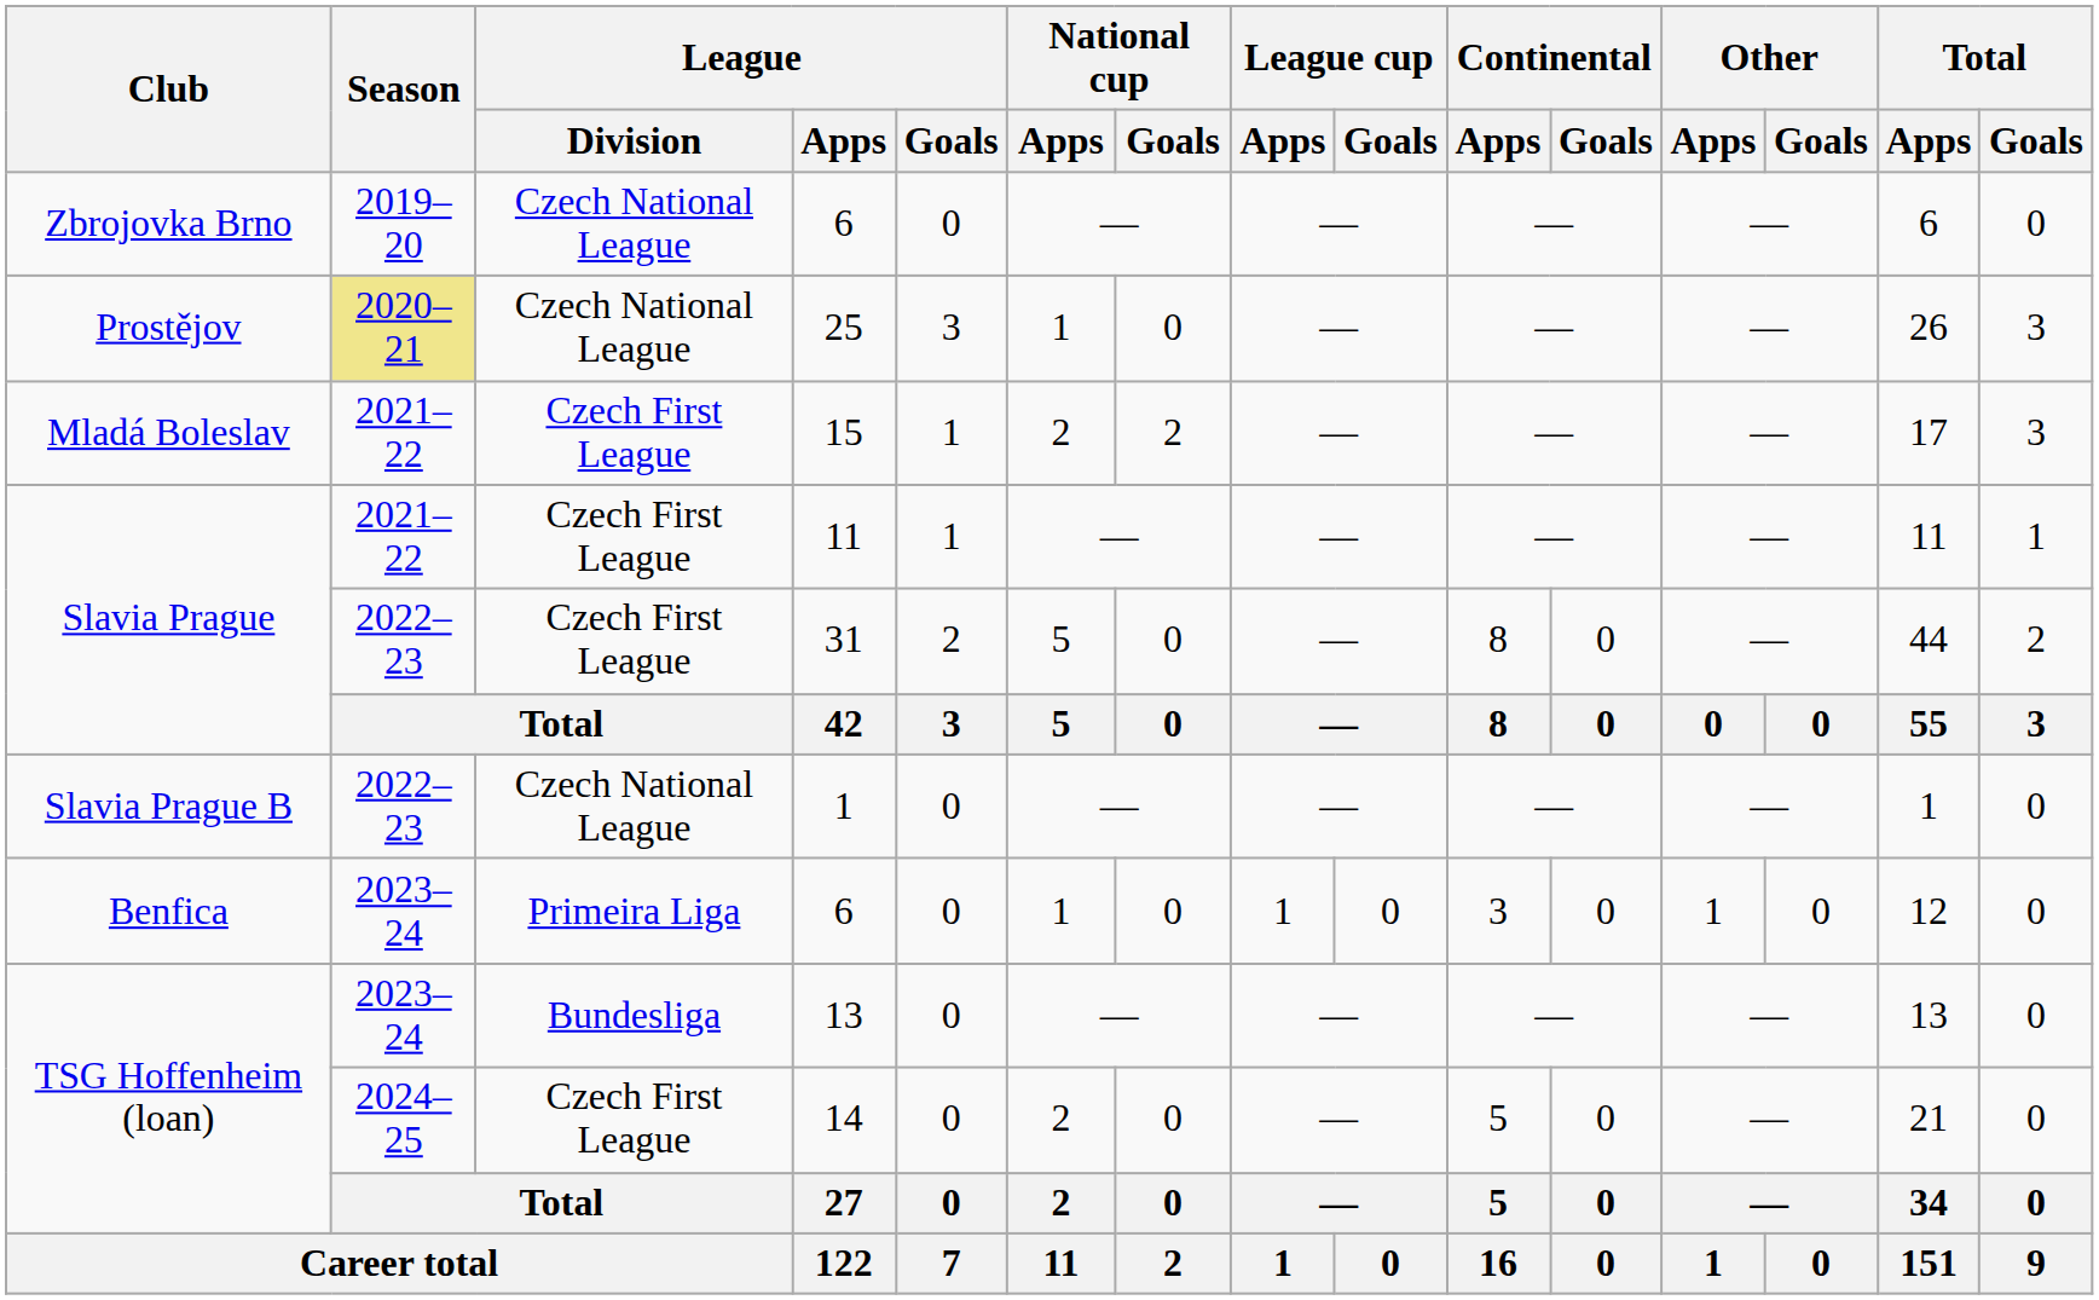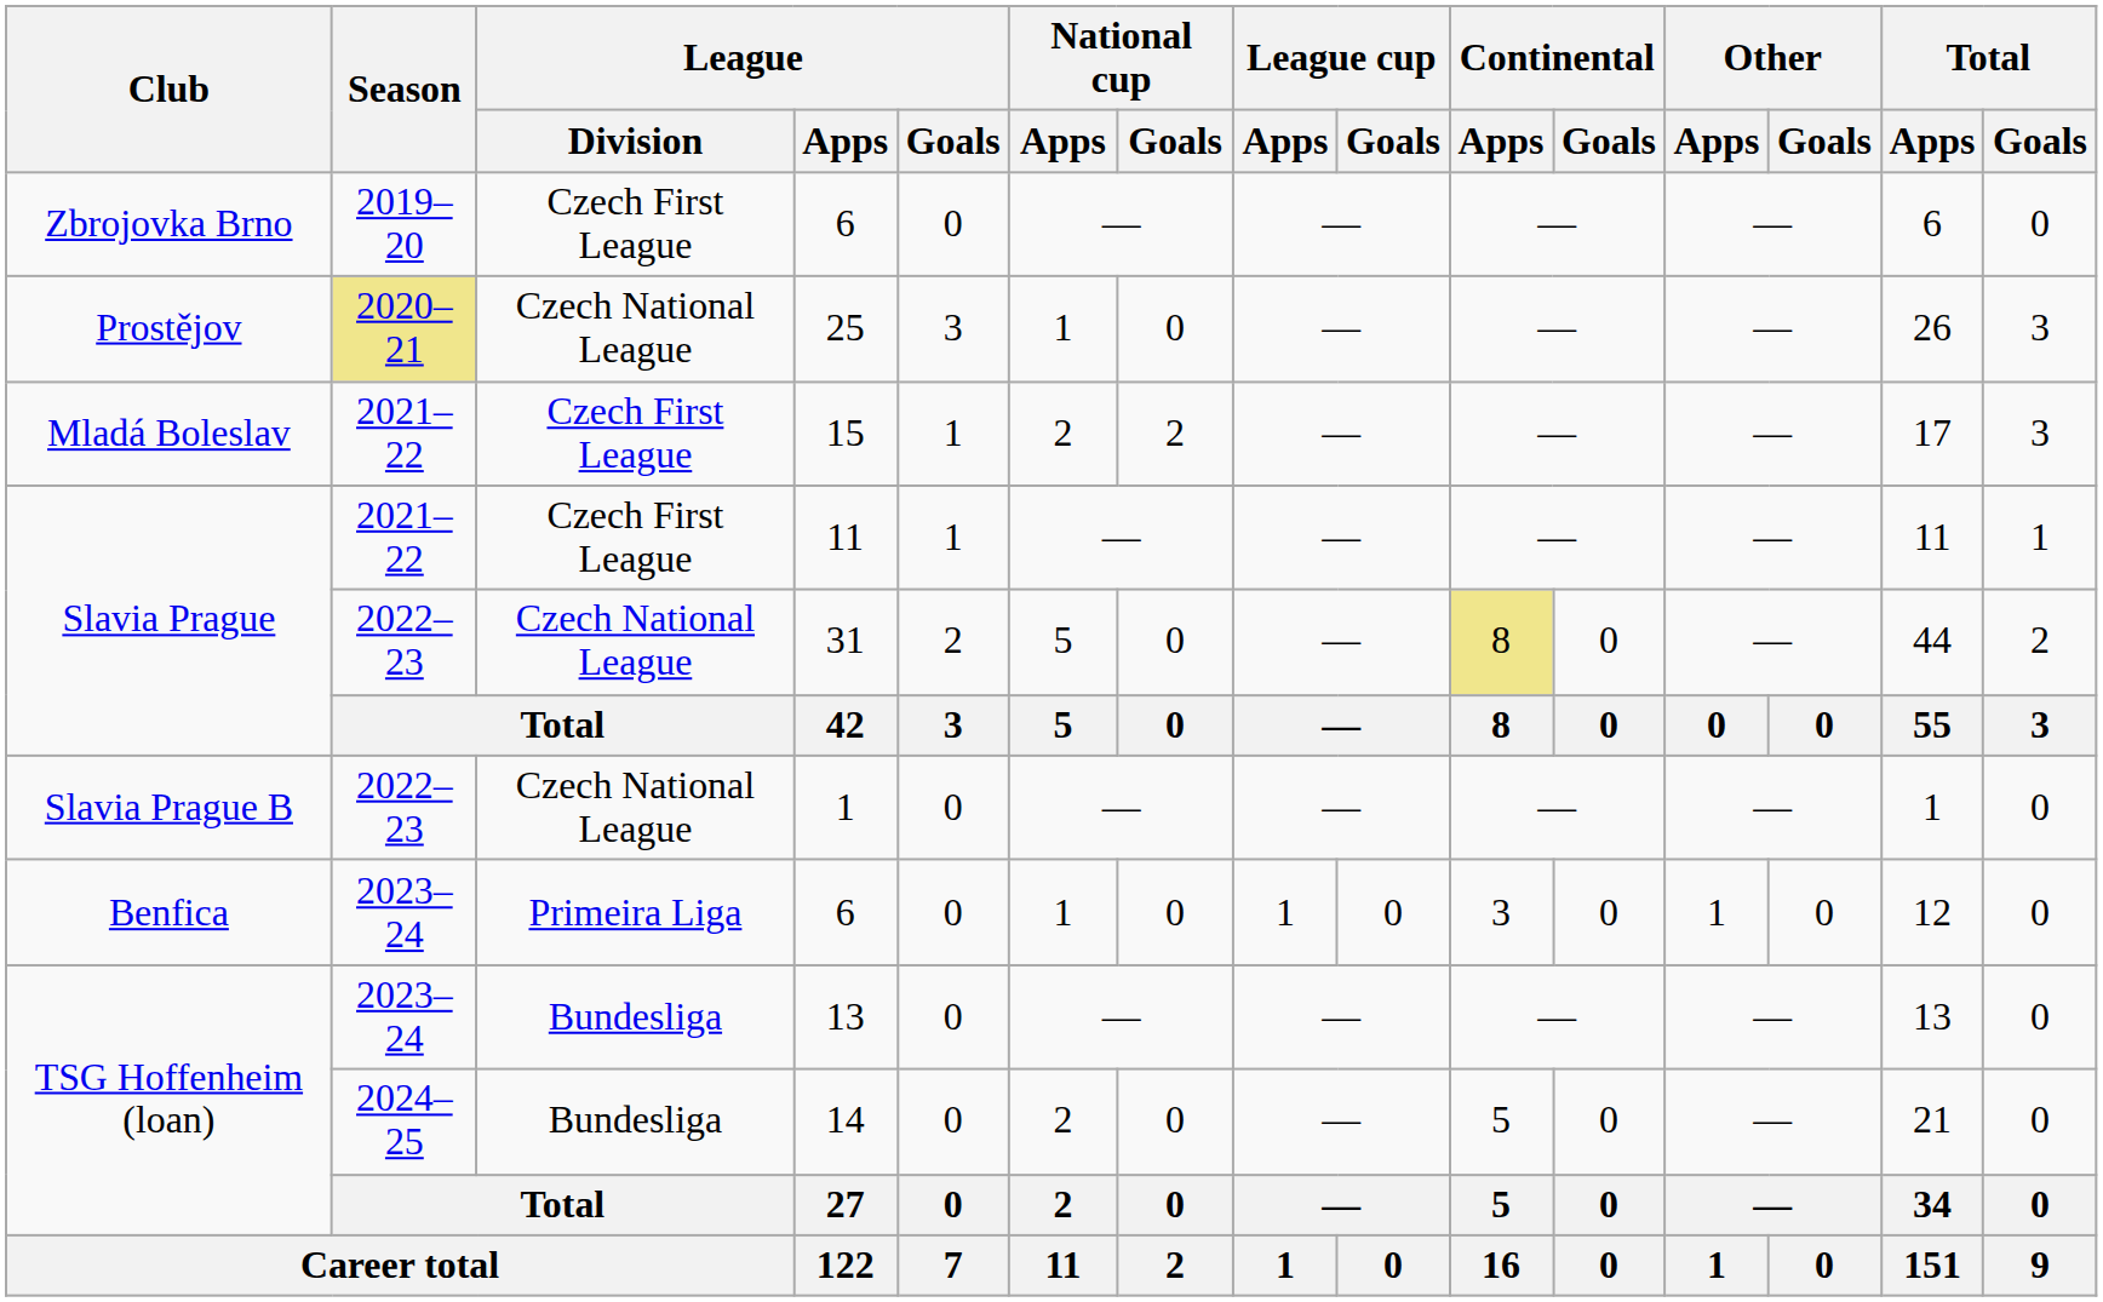Zbrojovka Brno / 6 | League / Division: Czech National League -> Czech First League
31 | League / Division: Czech First League -> Czech National League
31 | Continental / Apps: no background -> khaki background
14 | League / Division: Czech First League -> Bundesliga
